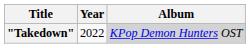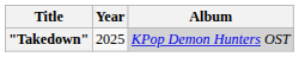"Takedown" | Year: 2022 -> 2025
